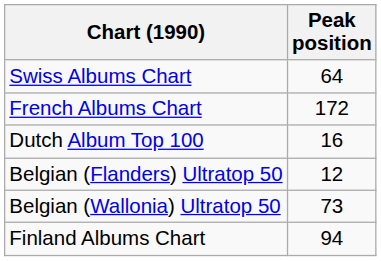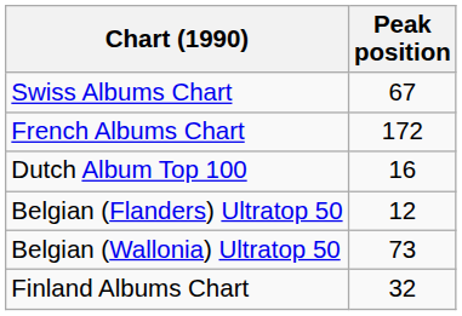Swiss Albums Chart | Peak position: 64 -> 67
Finland Albums Chart | Peak position: 94 -> 32
